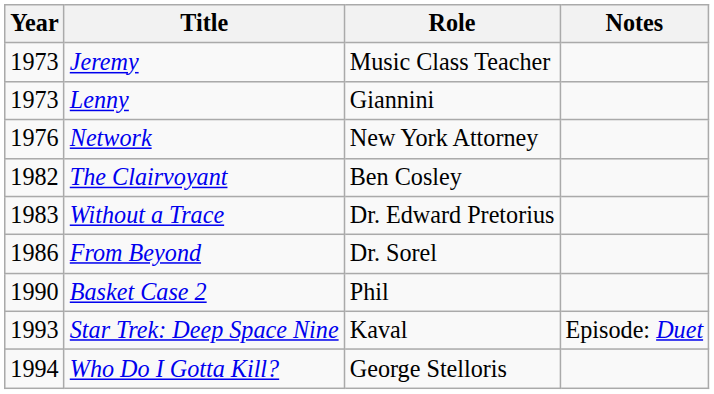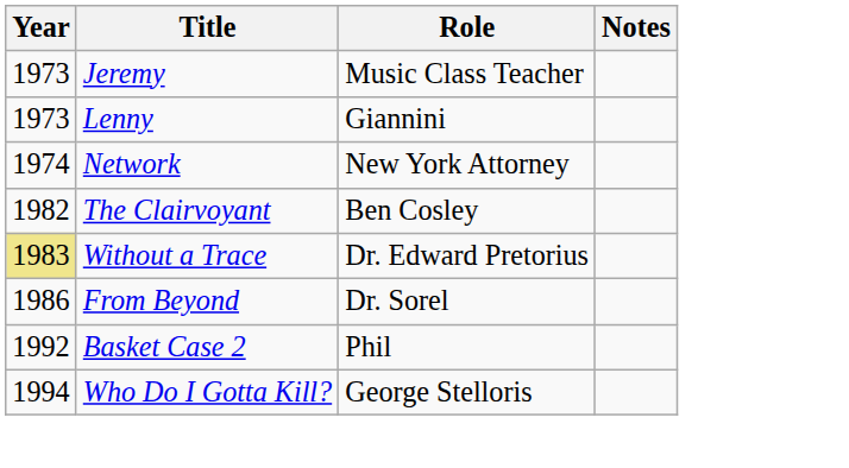Network | Year: 1976 -> 1974
Without a Trace | Year: no background -> khaki background
Basket Case 2 | Year: 1990 -> 1992
- row: 1993 | Star Trek: Deep Space Nine | Kaval | Episode: Duet
